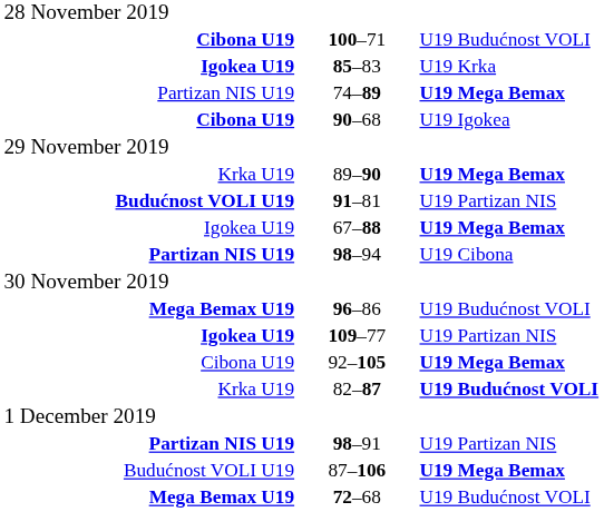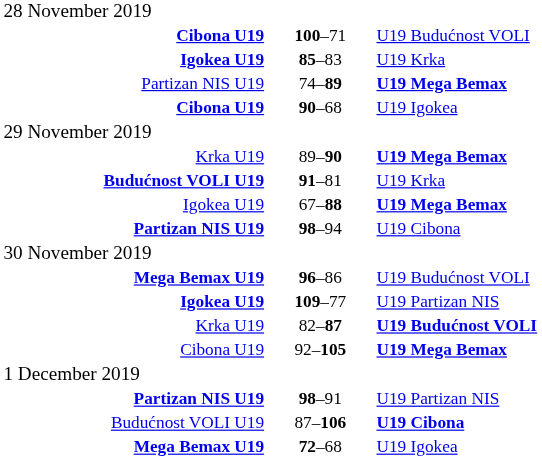91–81 | column 5: U19 Partizan NIS -> U19 Krka
rows swapped: 82–87 <-> 92–105
87–106 | column 5: U19 Mega Bemax -> U19 Cibona
72–68 | column 5: U19 Budućnost VOLI -> U19 Igokea
